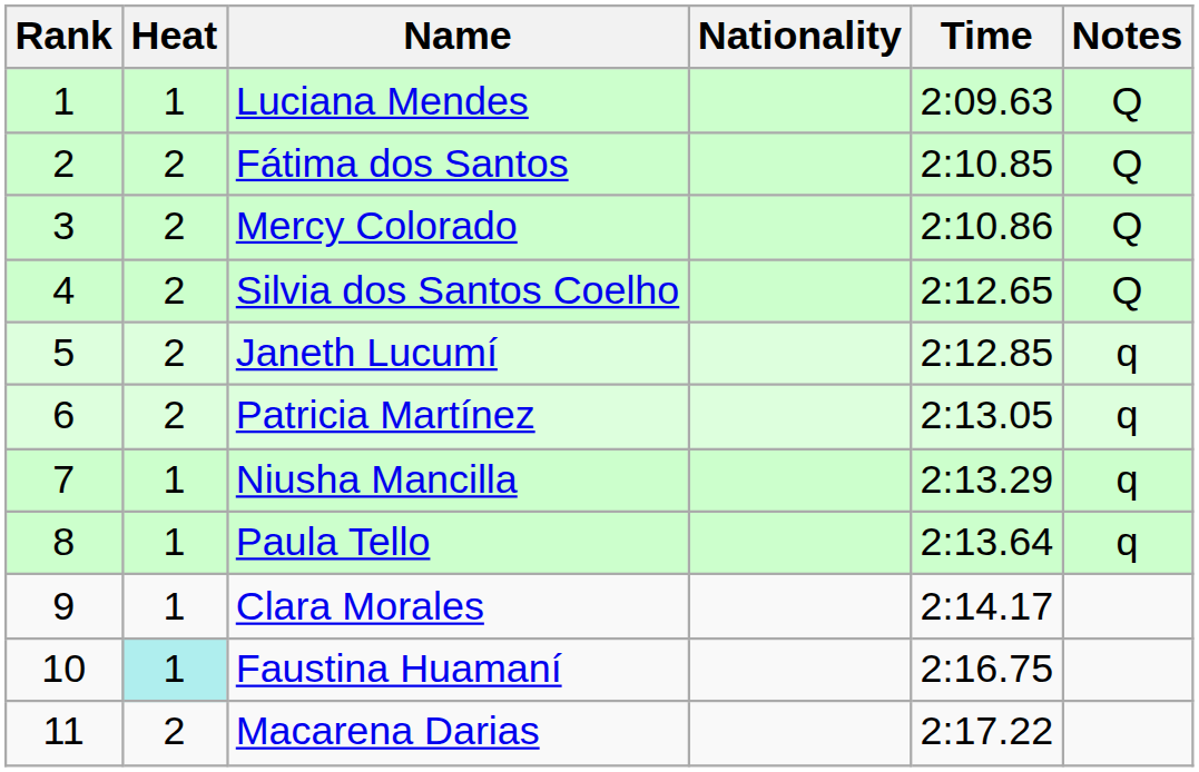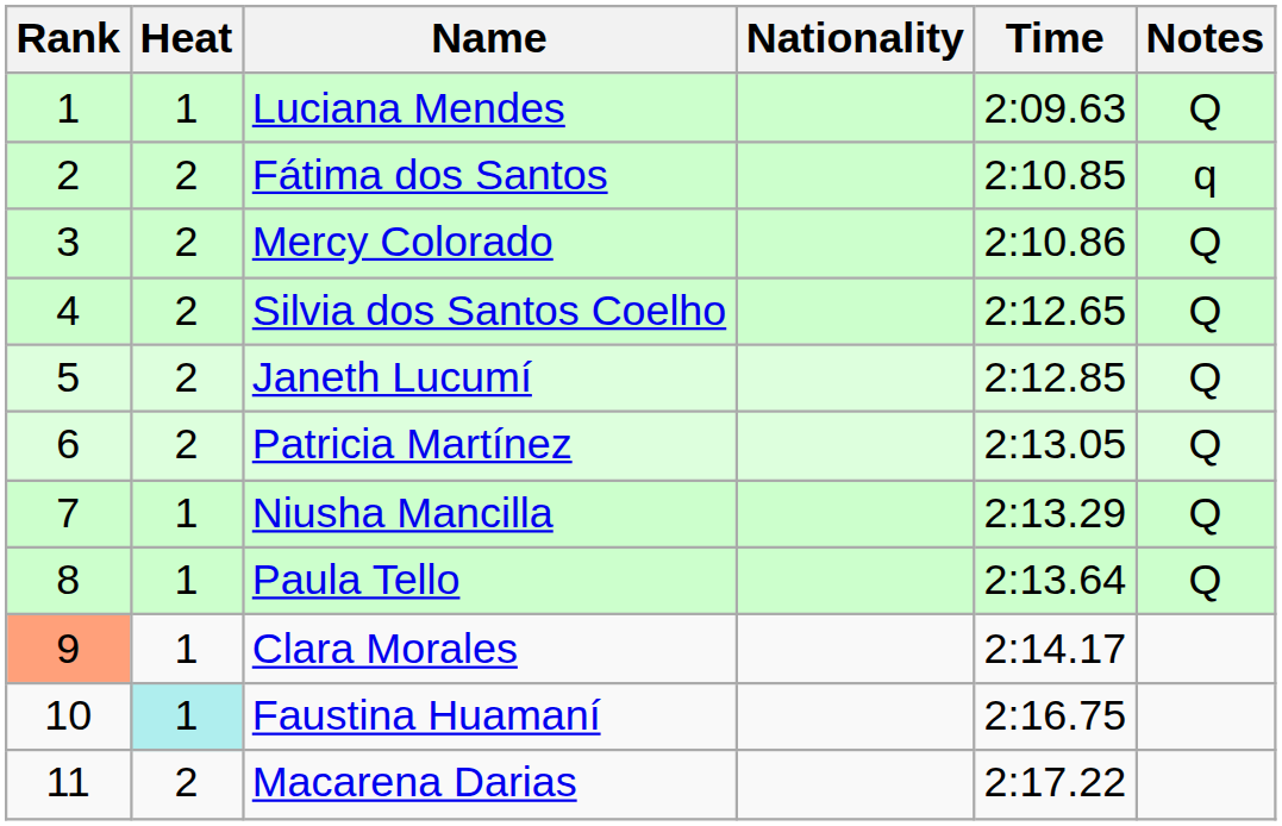Fátima dos Santos | Notes: Q -> q
Janeth Lucumí | Notes: q -> Q
Patricia Martínez | Notes: q -> Q
Niusha Mancilla | Notes: q -> Q
Paula Tello | Notes: q -> Q
Clara Morales | Rank: no background -> lightsalmon background
